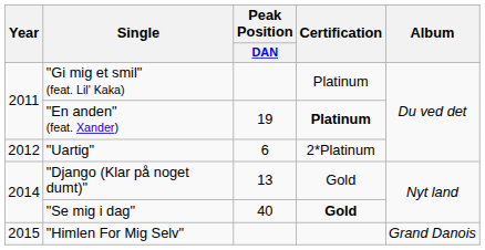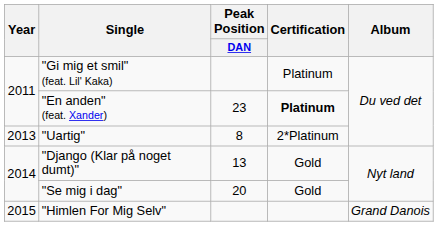"En anden" (feat. Xander) | Peak Position / DAN: 19 -> 23
"Uartig" | Year: 2012 -> 2013
"Uartig" | Peak Position / DAN: 6 -> 8
"Se mig i dag" | Peak Position / DAN: 40 -> 20
"Se mig i dag" | Certification: bold -> normal
